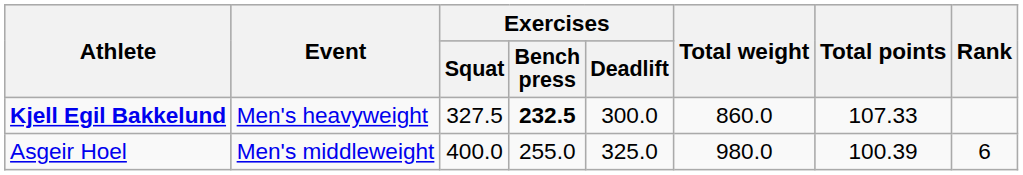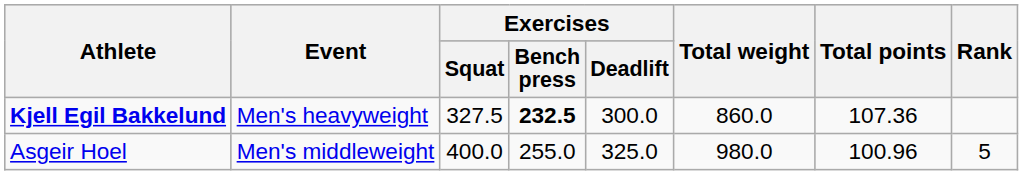Kjell Egil Bakkelund | Total points: 107.33 -> 107.36
Asgeir Hoel | Total points: 100.39 -> 100.96
Asgeir Hoel | Rank: 6 -> 5
